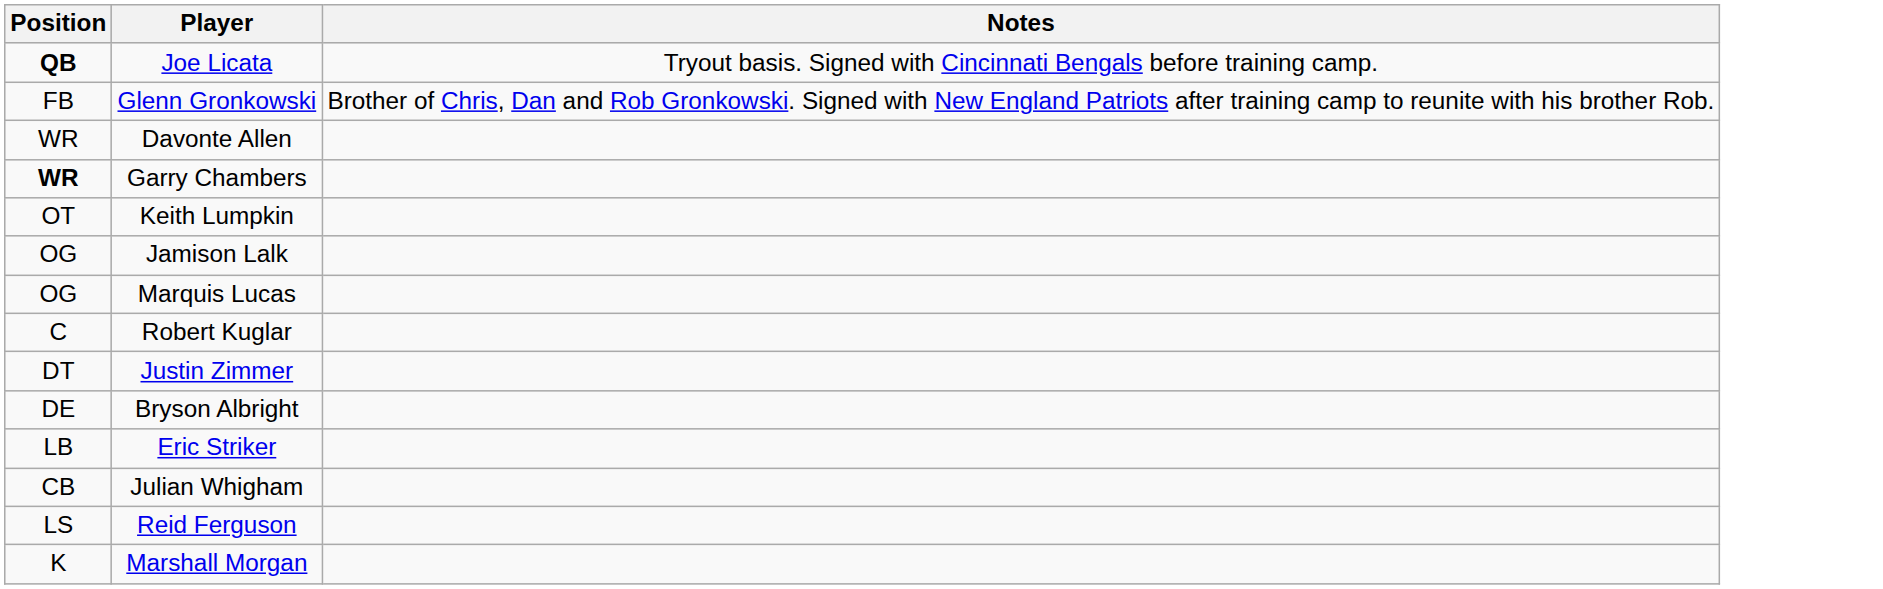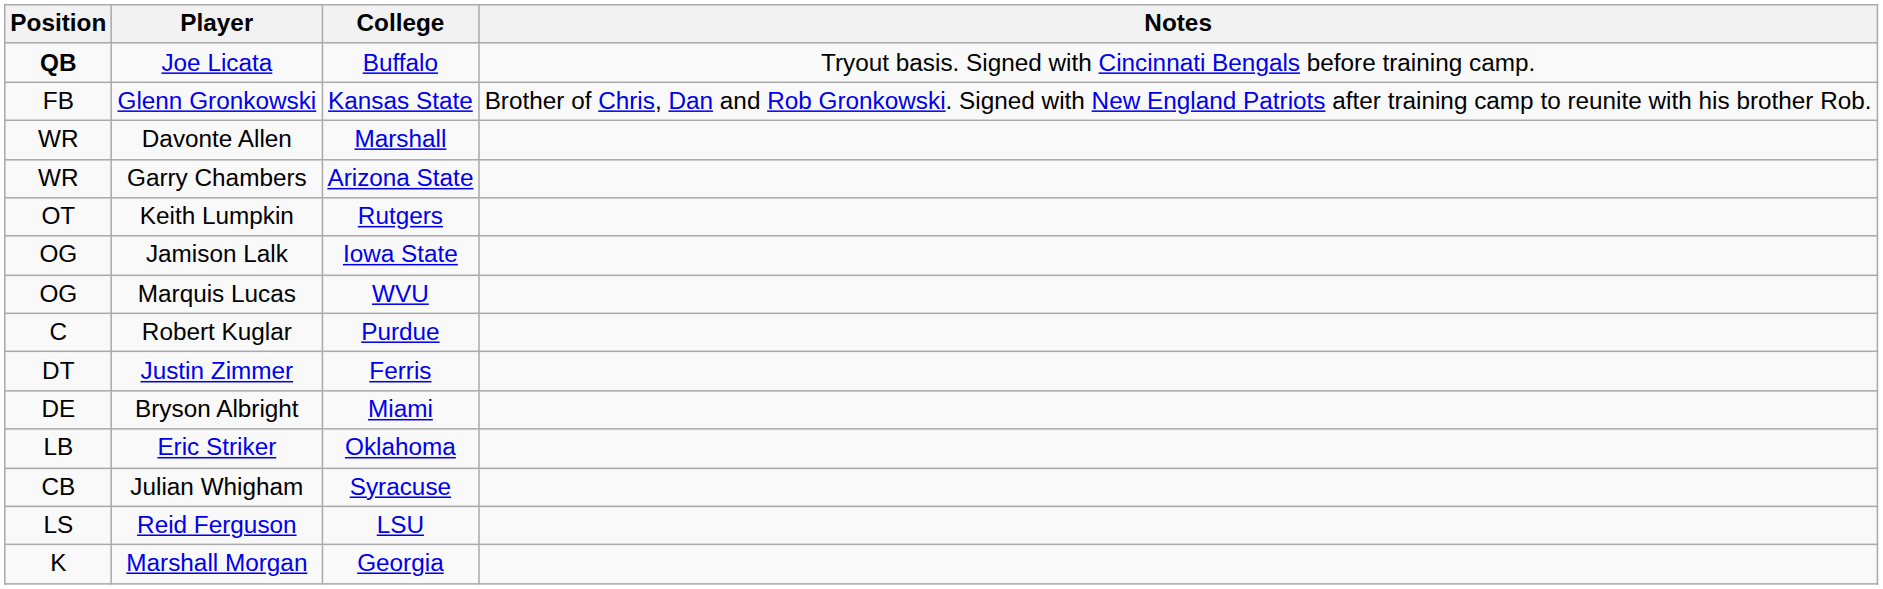+ column: College | Buffalo | Kansas State | Marshall | Arizona State | Rutgers | Iowa State | WVU | Purdue | Ferris | Miami | Oklahoma | Syracuse | LSU | Georgia
Garry Chambers | Position: bold -> normal
